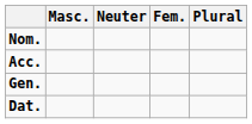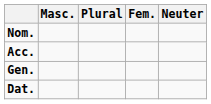columns swapped: Neuter <-> Plural
